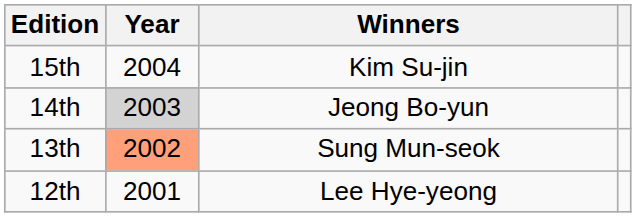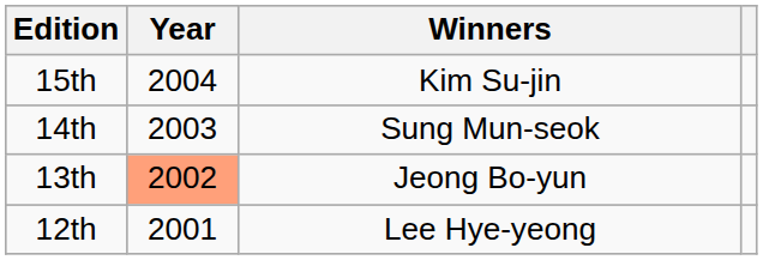14th | Year: lightgrey background -> no background
14th | Winners: Jeong Bo-yun -> Sung Mun-seok
13th | Winners: Sung Mun-seok -> Jeong Bo-yun
